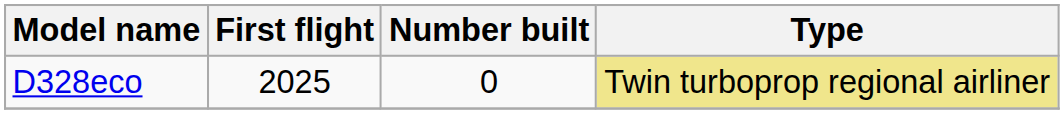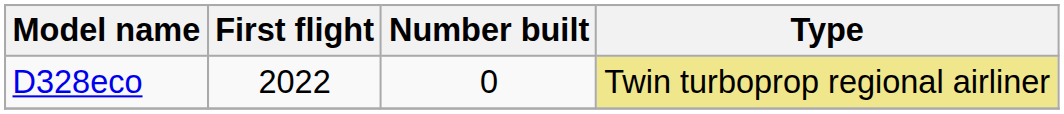D328eco | First flight: 2025 -> 2022
